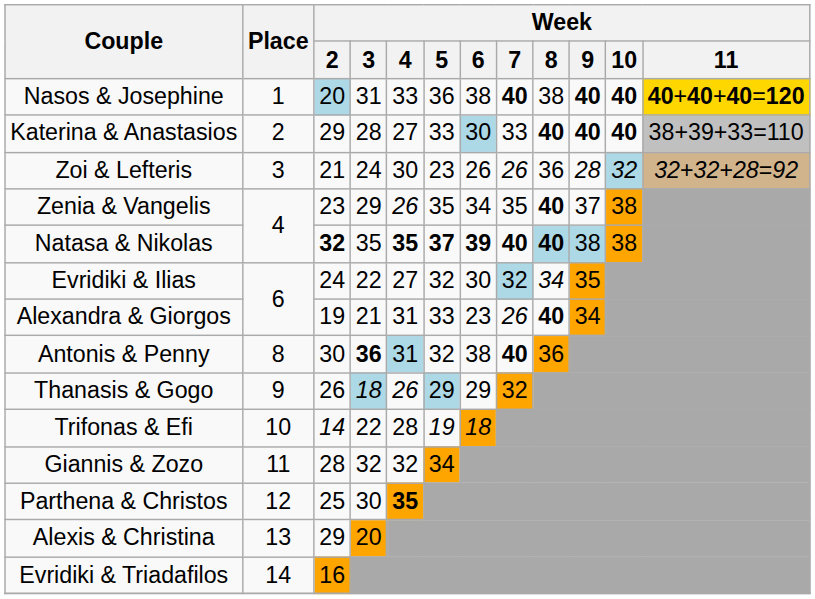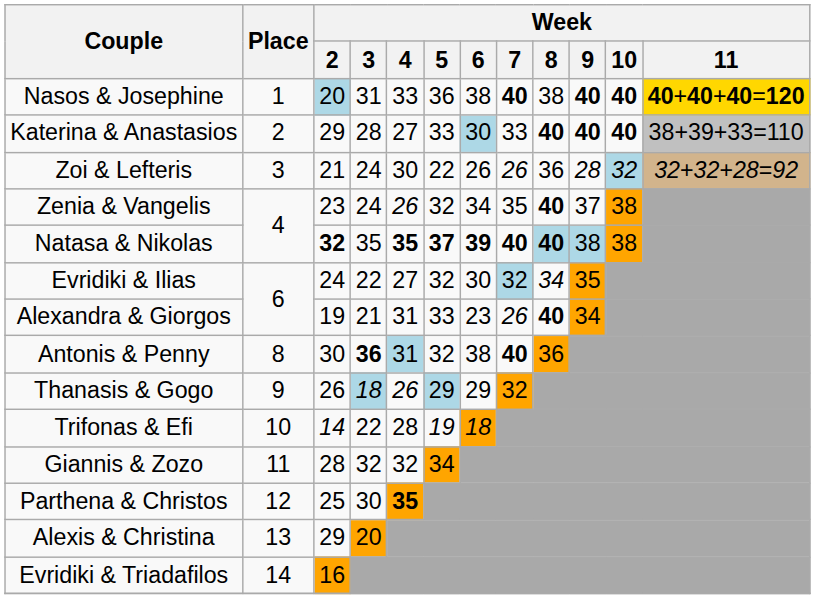Zoi & Lefteris | Week / 5: 23 -> 22
Zenia & Vangelis | Week / 3: 29 -> 24
Zenia & Vangelis | Week / 5: 35 -> 32
